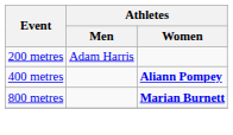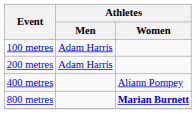+ row: 100 metres | Adam Harris
400 metres | Athletes / Women: bold -> normal
